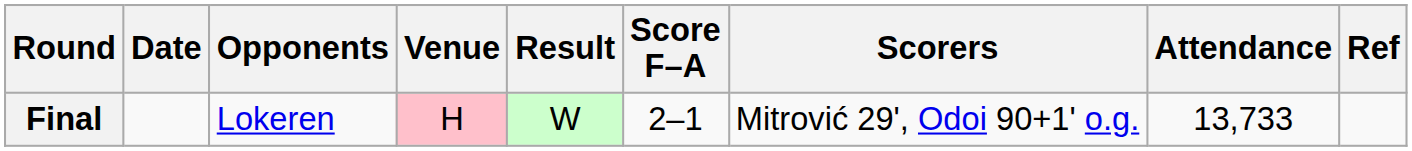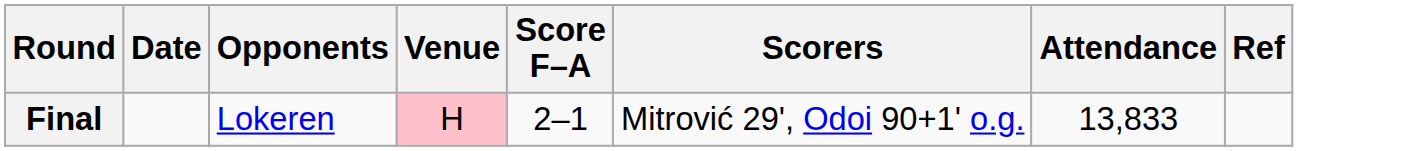- column: Result | W
Final | Attendance: 13,733 -> 13,833
